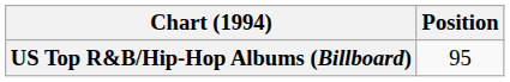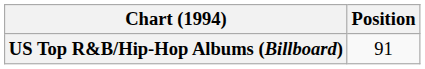US Top R&B/Hip-Hop Albums (Billboard) | Position: 95 -> 91
